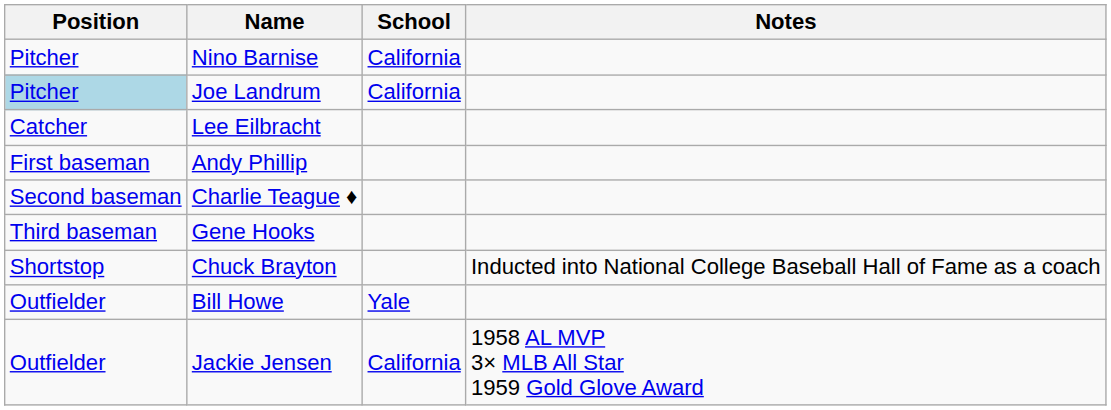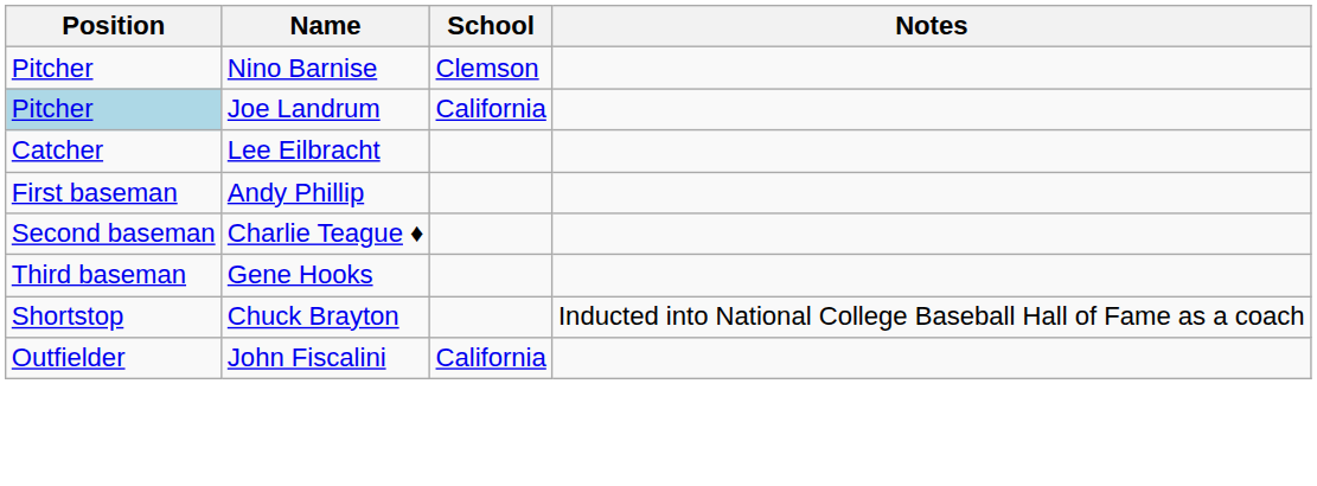Nino Barnise | School: California -> Clemson
- row: Outfielder | Bill Howe | Yale
- row: Outfielder | Jackie Jensen | California | 1958 AL MVP 3× MLB All Star 1959 Gold Glove Award
+ row: Outfielder | John Fiscalini | California
